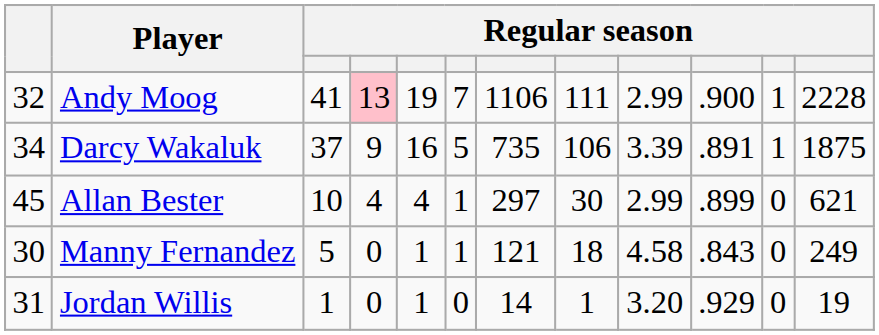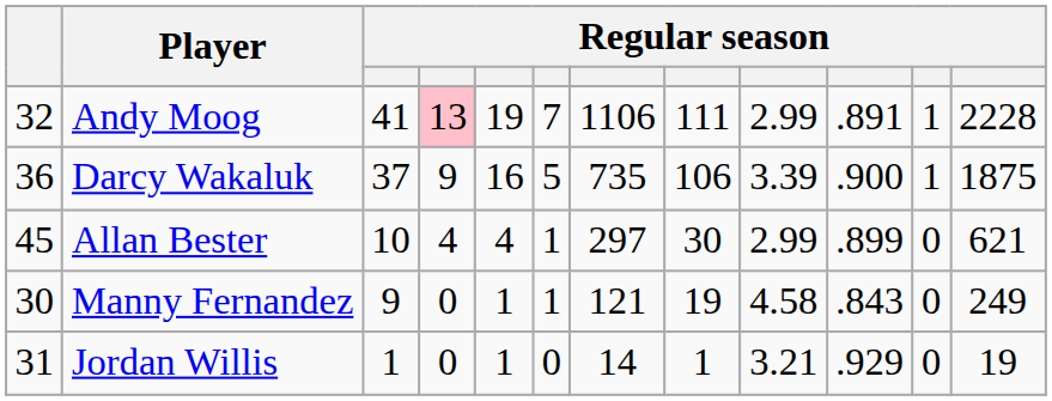Andy Moog | column 10: .900 -> .891
Darcy Wakaluk | column 1: 34 -> 36
Darcy Wakaluk | column 10: .891 -> .900
Manny Fernandez | column 3: 5 -> 9
Manny Fernandez | column 8: 18 -> 19
Jordan Willis | column 9: 3.20 -> 3.21
